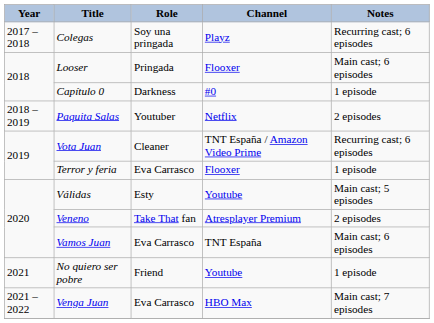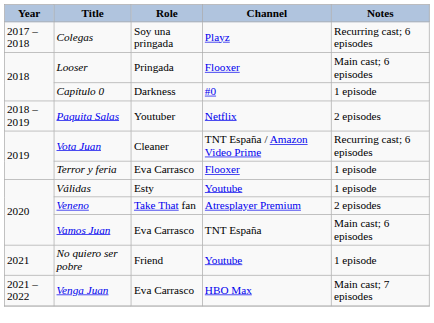Válidas | Notes: Main cast; 5 episodes -> 1 episode
